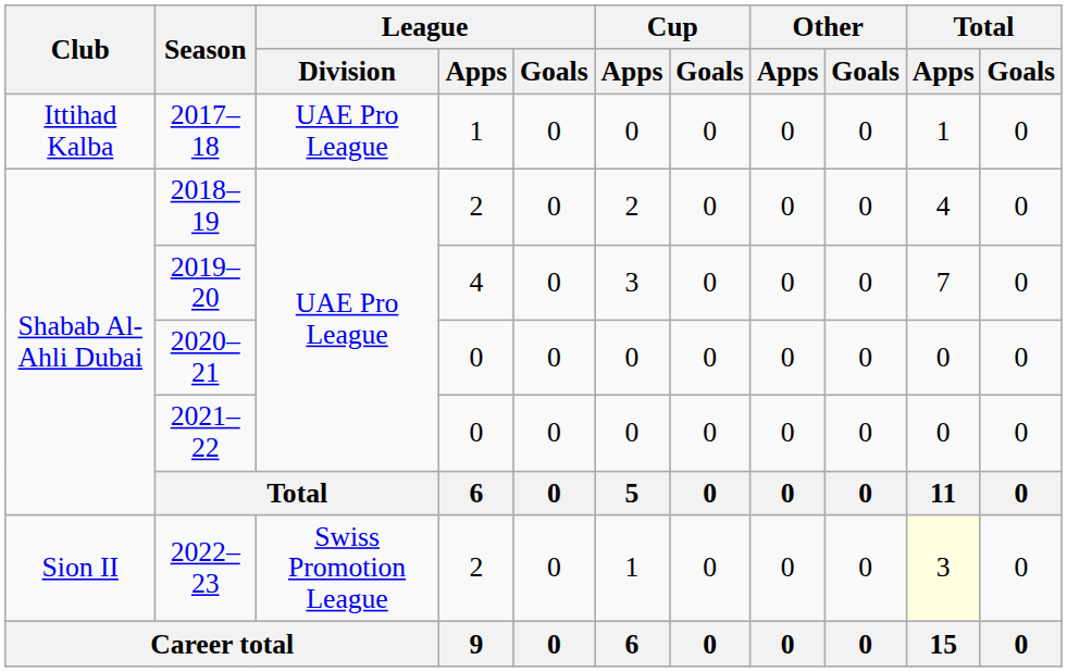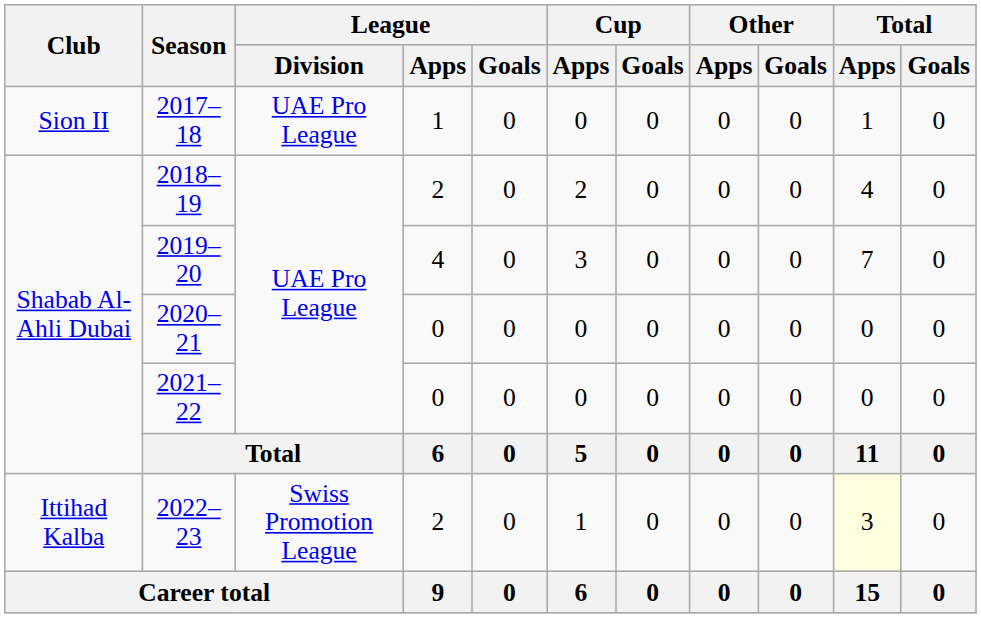2017–18 | Club: Ittihad Kalba -> Sion II
2022–23 | Club: Sion II -> Ittihad Kalba
